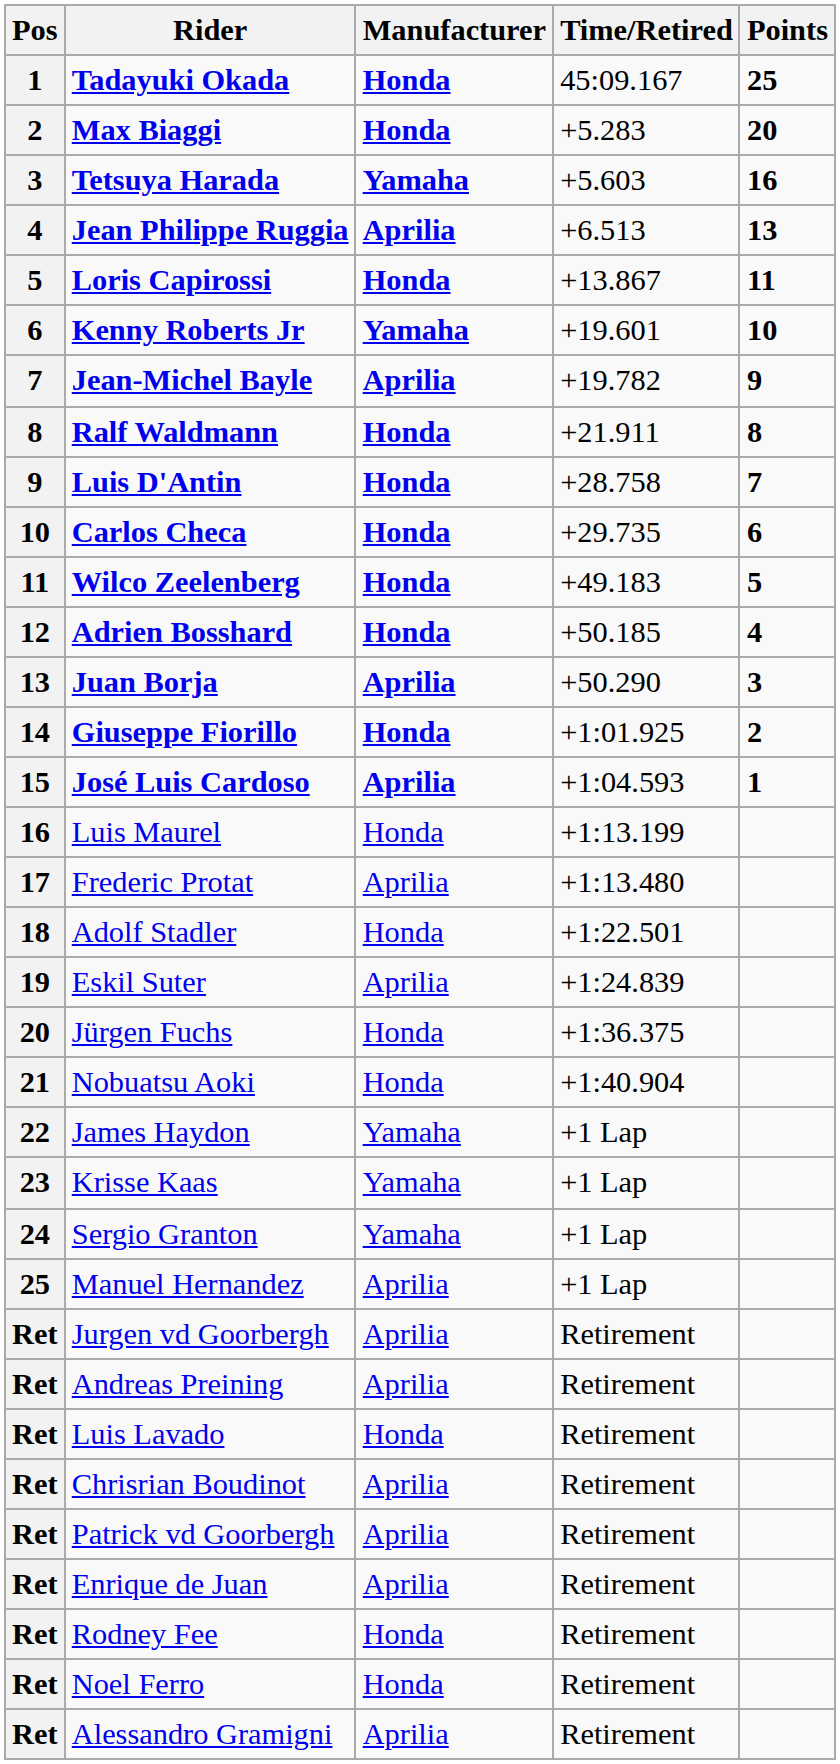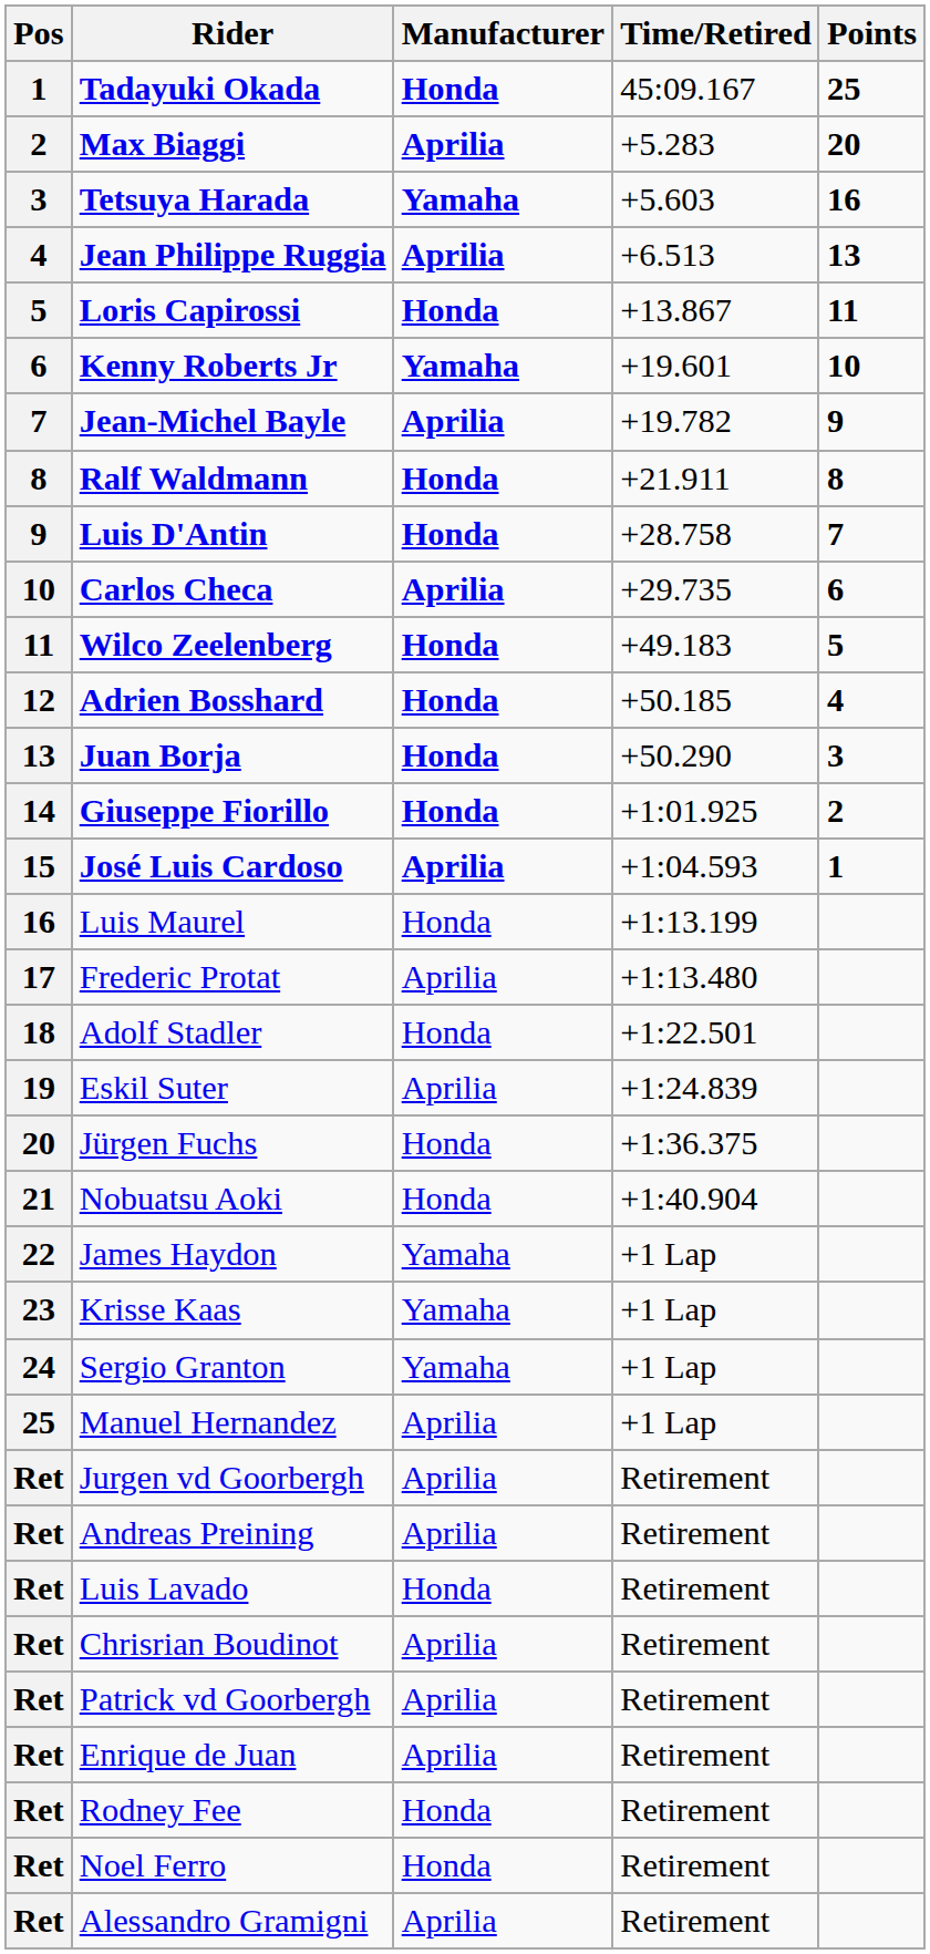Max Biaggi | Manufacturer: Honda -> Aprilia
Carlos Checa | Manufacturer: Honda -> Aprilia
Juan Borja | Manufacturer: Aprilia -> Honda
